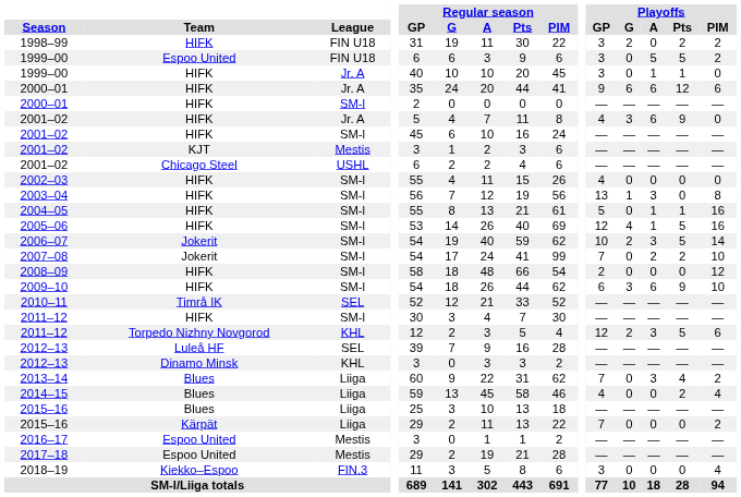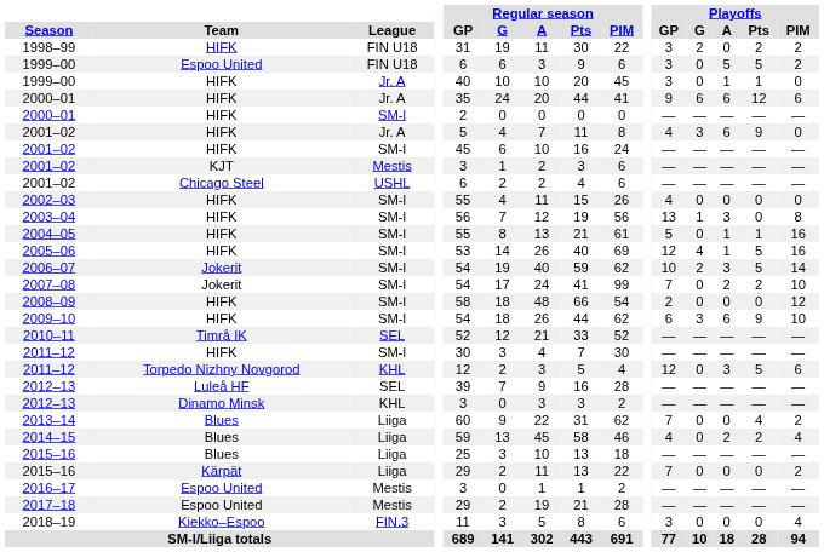2011–12 / KHL | Playoffs / G: 2 -> 0
2013–14 | Playoffs / A: 3 -> 0
2014–15 | Playoffs / A: 0 -> 2
